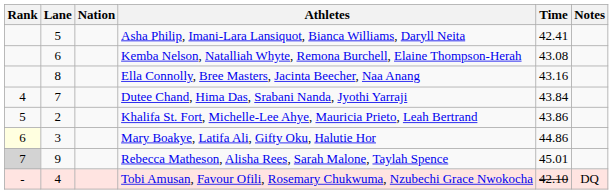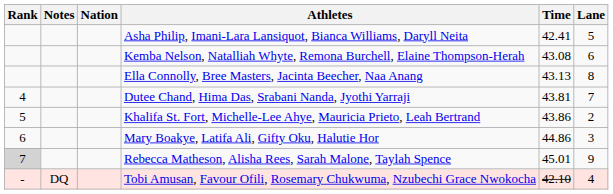columns swapped: Lane <-> Notes
Ella Connolly, Bree Masters, Jacinta Beecher, Naa Anang | Time: 43.16 -> 43.13
Dutee Chand, Hima Das, Srabani Nanda, Jyothi Yarraji | Time: 43.84 -> 43.81
Mary Boakye, Latifa Ali, Gifty Oku, Halutie Hor | Rank: lightyellow background -> no background
